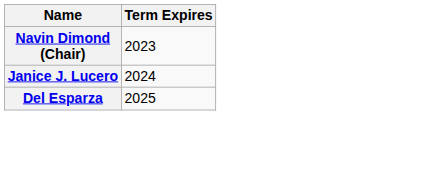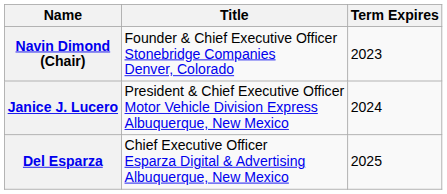+ column: Title | Founder & Chief Executive Officer Stonebridge Companies Denver, Colorado | President & Chief Executive Officer Motor Vehicle Division Express Albuquerque, New Mexico | Chief Executive Officer Esparza Digital & Advertising Albuquerque, New Mexico
